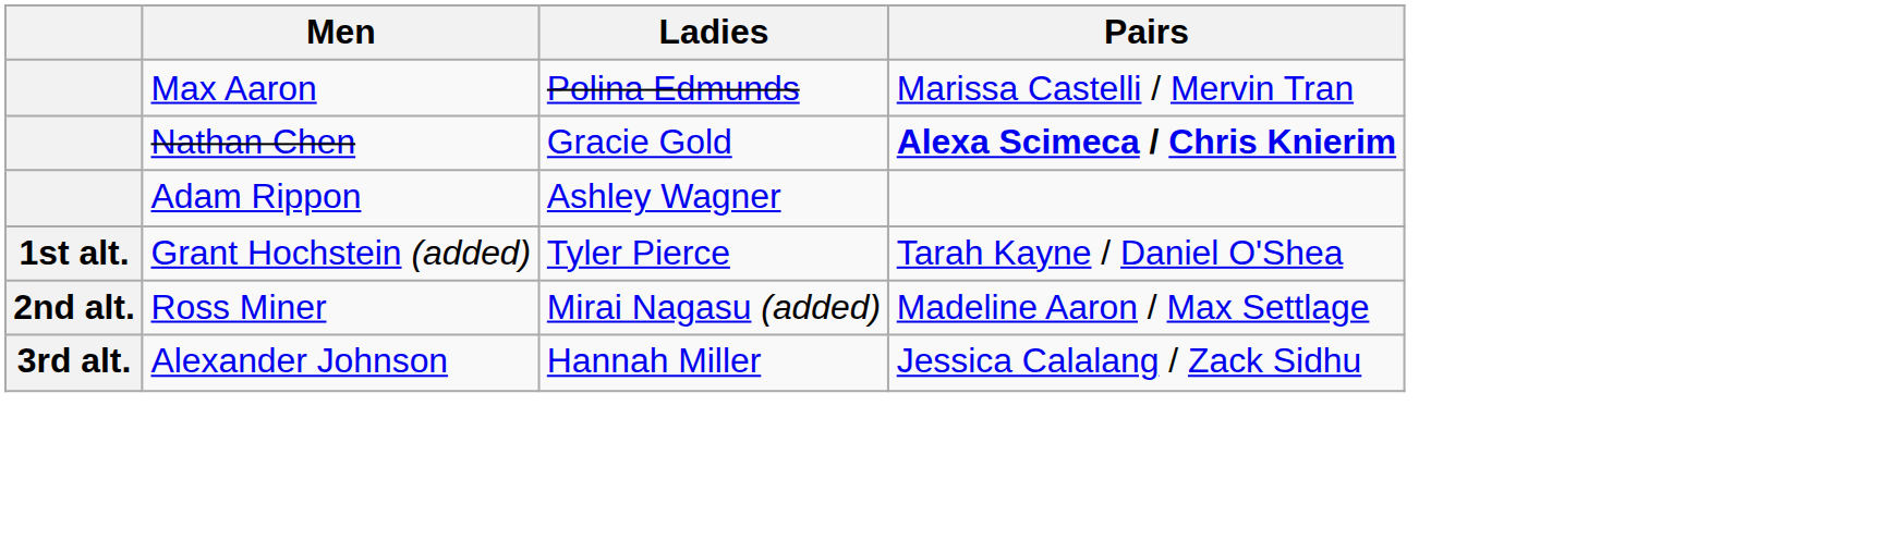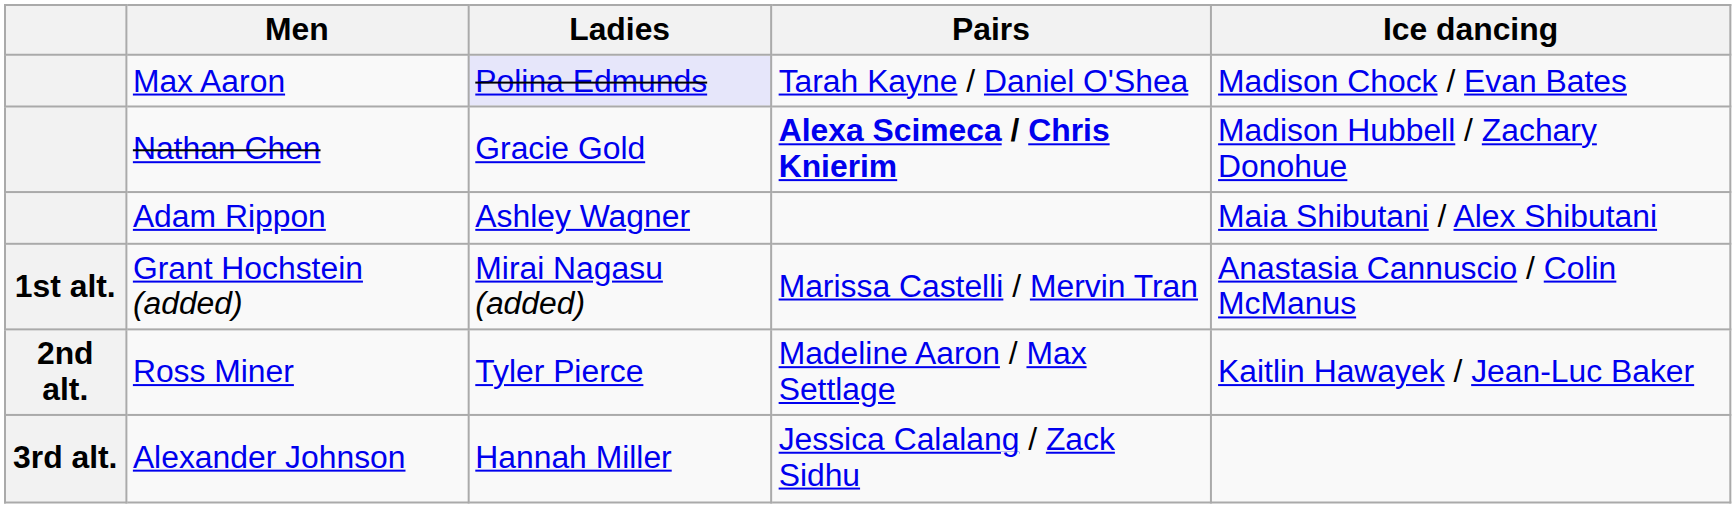+ column: Ice dancing | Madison Chock / Evan Bates | Madison Hubbell / Zachary Donohue | Maia Shibutani / Alex Shibutani | Anastasia Cannuscio / Colin McManus | Kaitlin Hawayek / Jean-Luc Baker
Max Aaron | Ladies: no background -> lavender background
Max Aaron | Pairs: Marissa Castelli / Mervin Tran -> Tarah Kayne / Daniel O'Shea
Grant Hochstein (added) | Ladies: Tyler Pierce -> Mirai Nagasu (added)
Grant Hochstein (added) | Pairs: Tarah Kayne / Daniel O'Shea -> Marissa Castelli / Mervin Tran
Ross Miner | Ladies: Mirai Nagasu (added) -> Tyler Pierce
